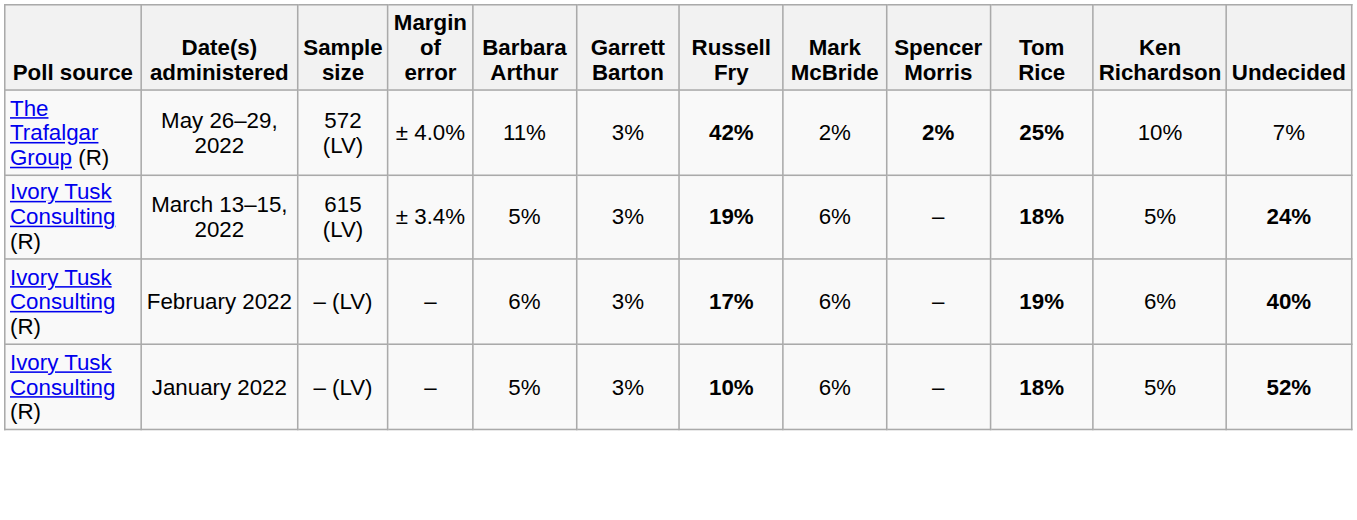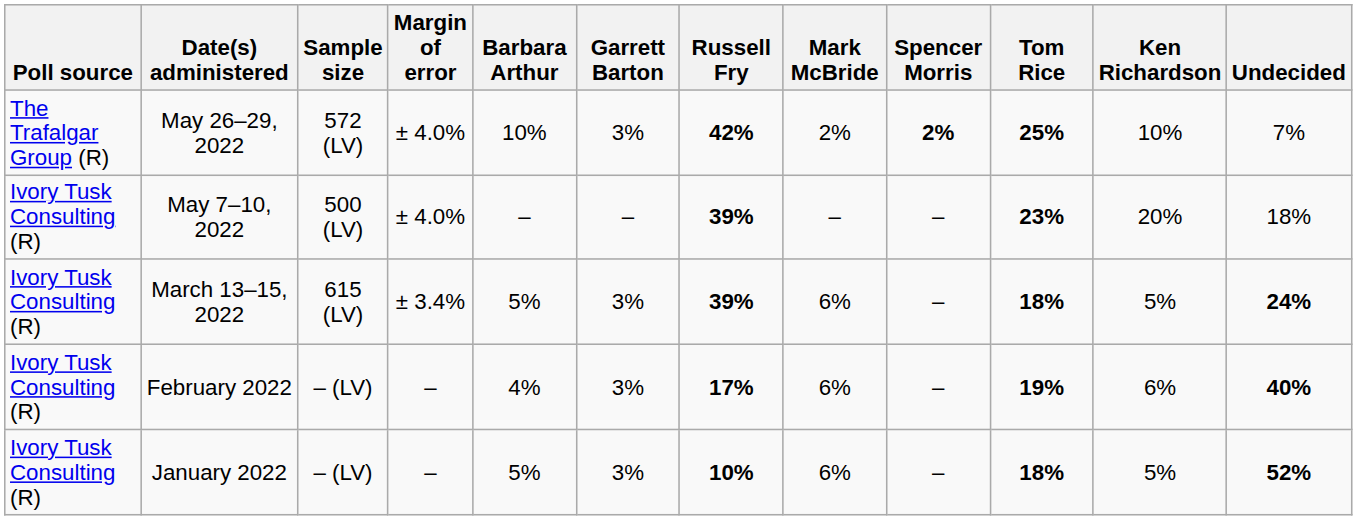May 26–29, 2022 | Barbara Arthur: 11% -> 10%
+ row: Ivory Tusk Consulting (R) | May 7–10, 2022 | 500 (LV) | ± 4.0% | – | – | 39% | – | – | 23% | 20% | 18%
March 13–15, 2022 | Russell Fry: 19% -> 39%
February 2022 | Barbara Arthur: 6% -> 4%
